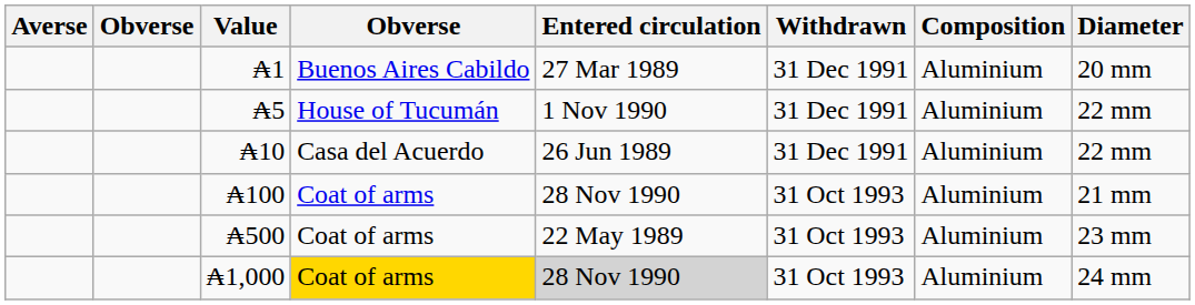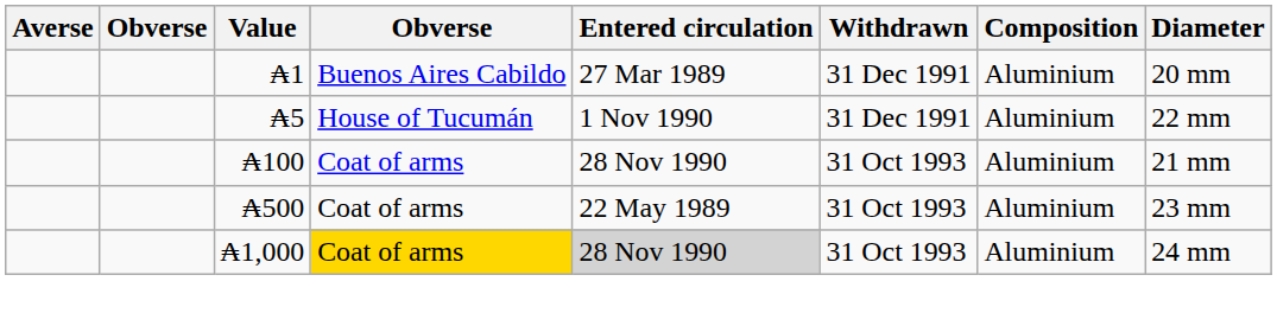- row: ₳10 | Casa del Acuerdo | 26 Jun 1989 | 31 Dec 1991 | Aluminium | 22 mm
